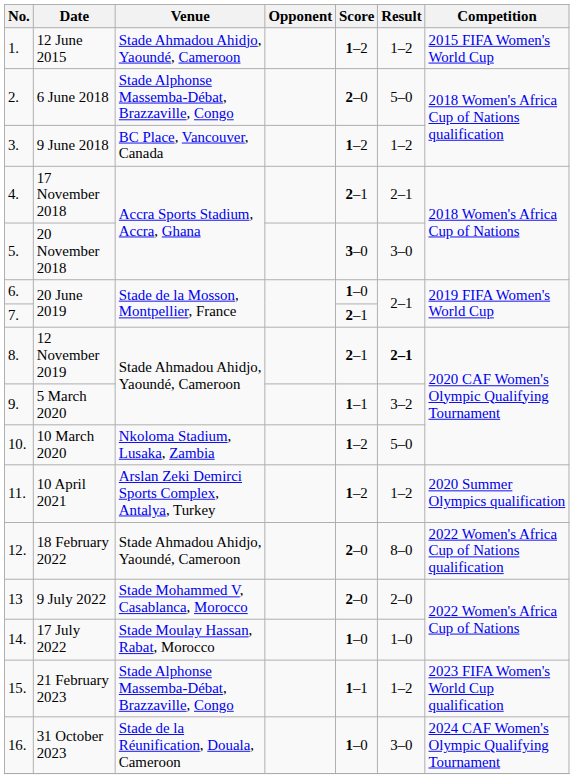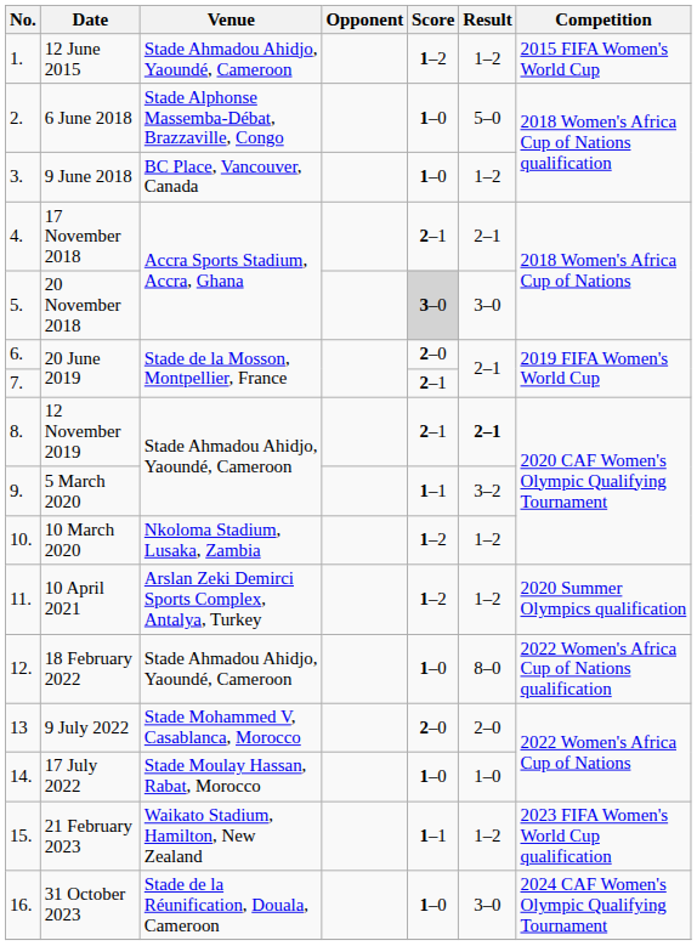6 June 2018 | Score: 2–0 -> 1–0
9 June 2018 | Score: 1–2 -> 1–0
20 November 2018 | Score: no background -> lightgrey background
6. / 20 June 2019 | Score: 1–0 -> 2–0
10 March 2020 | Result: 5–0 -> 1–2
18 February 2022 | Score: 2–0 -> 1–0
21 February 2023 | Venue: Stade Alphonse Massemba-Débat, Brazzaville, Congo -> Waikato Stadium, Hamilton, New Zealand
